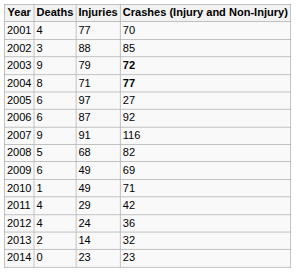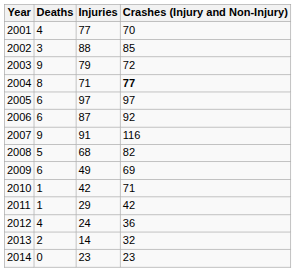2003 | Crashes (Injury and Non-Injury): bold -> normal
2005 | Crashes (Injury and Non-Injury): 27 -> 97
2010 | Injuries: 49 -> 42
2011 | Deaths: 4 -> 1
